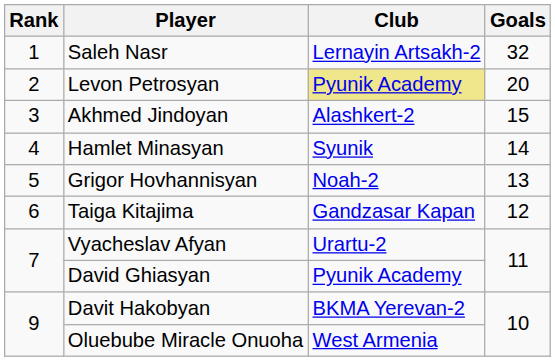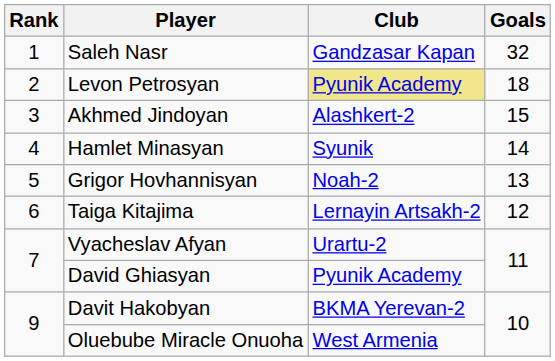Saleh Nasr | Club: Lernayin Artsakh-2 -> Gandzasar Kapan
Levon Petrosyan | Goals: 20 -> 18
Taiga Kitajima | Club: Gandzasar Kapan -> Lernayin Artsakh-2
